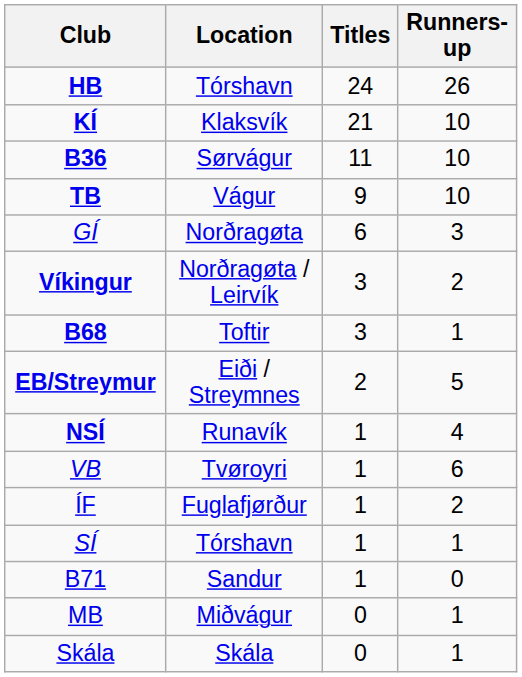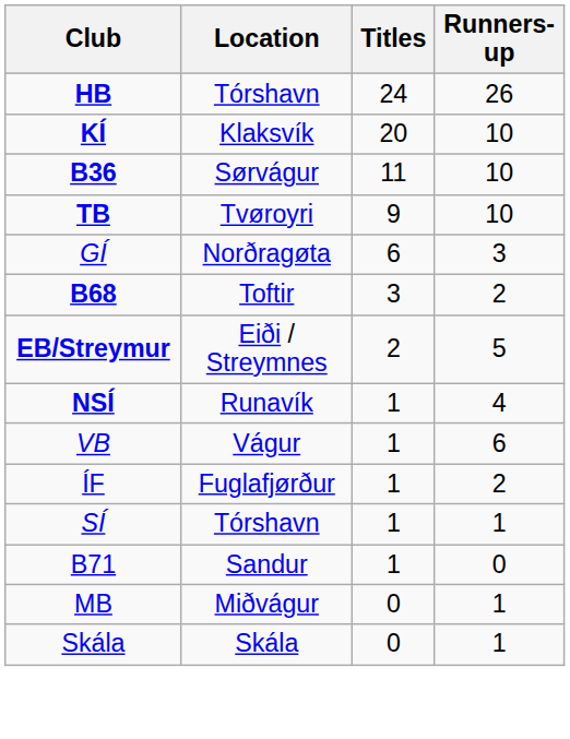KÍ | Titles: 21 -> 20
TB | Location: Vágur -> Tvøroyri
- row: Víkingur | Norðragøta / Leirvík | 3 | 2
B68 | Runners-up: 1 -> 2
VB | Location: Tvøroyri -> Vágur
